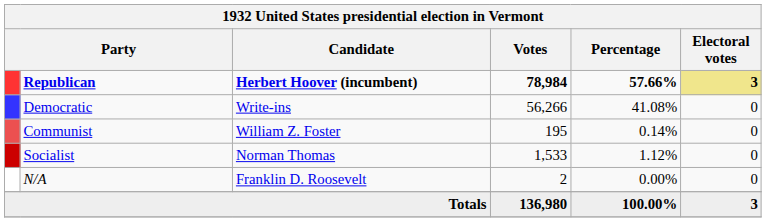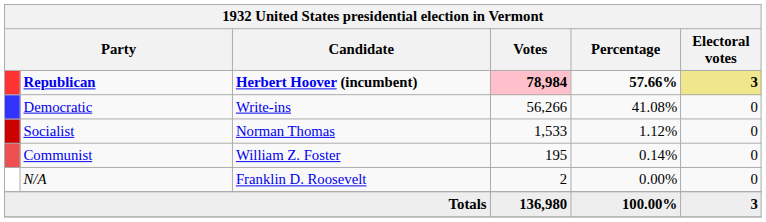Republican | Votes: no background -> pink background
rows swapped: Socialist <-> Communist
